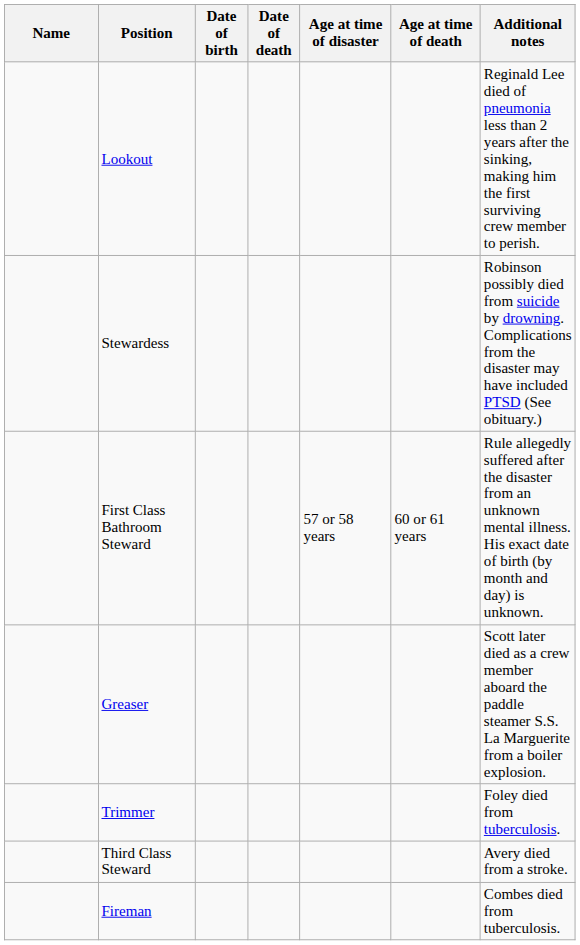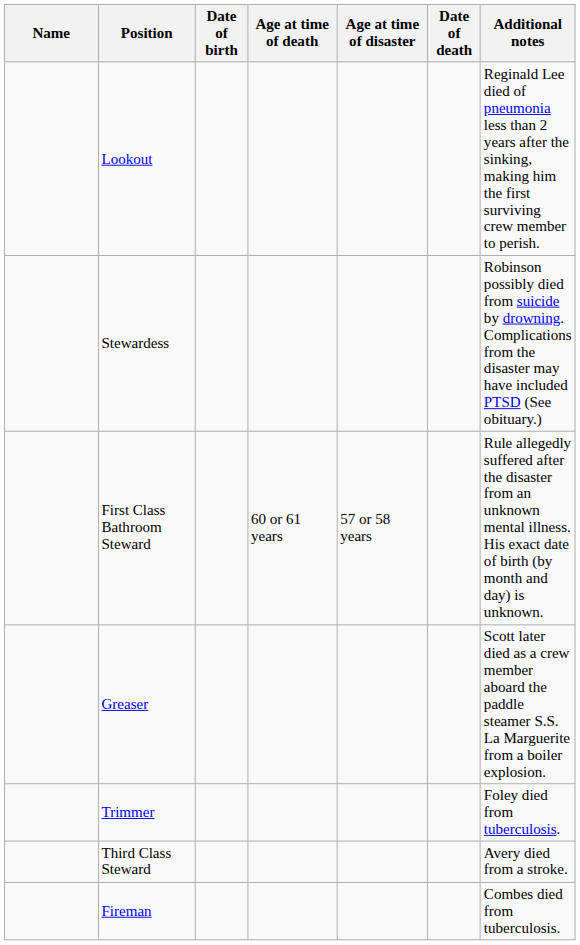columns swapped: Date of death <-> Age at time of death
